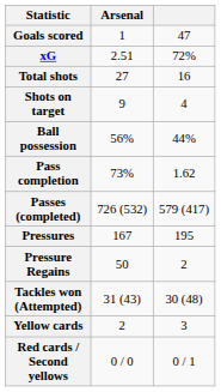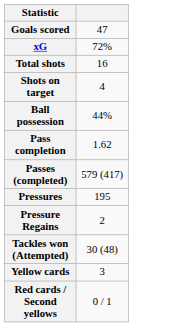- column: Arsenal | 1 | 2.51 | 27 | 9 | 56% | 73% | 726 (532) | 167 | 50 | 31 (43) | 2 | 0 / 0
